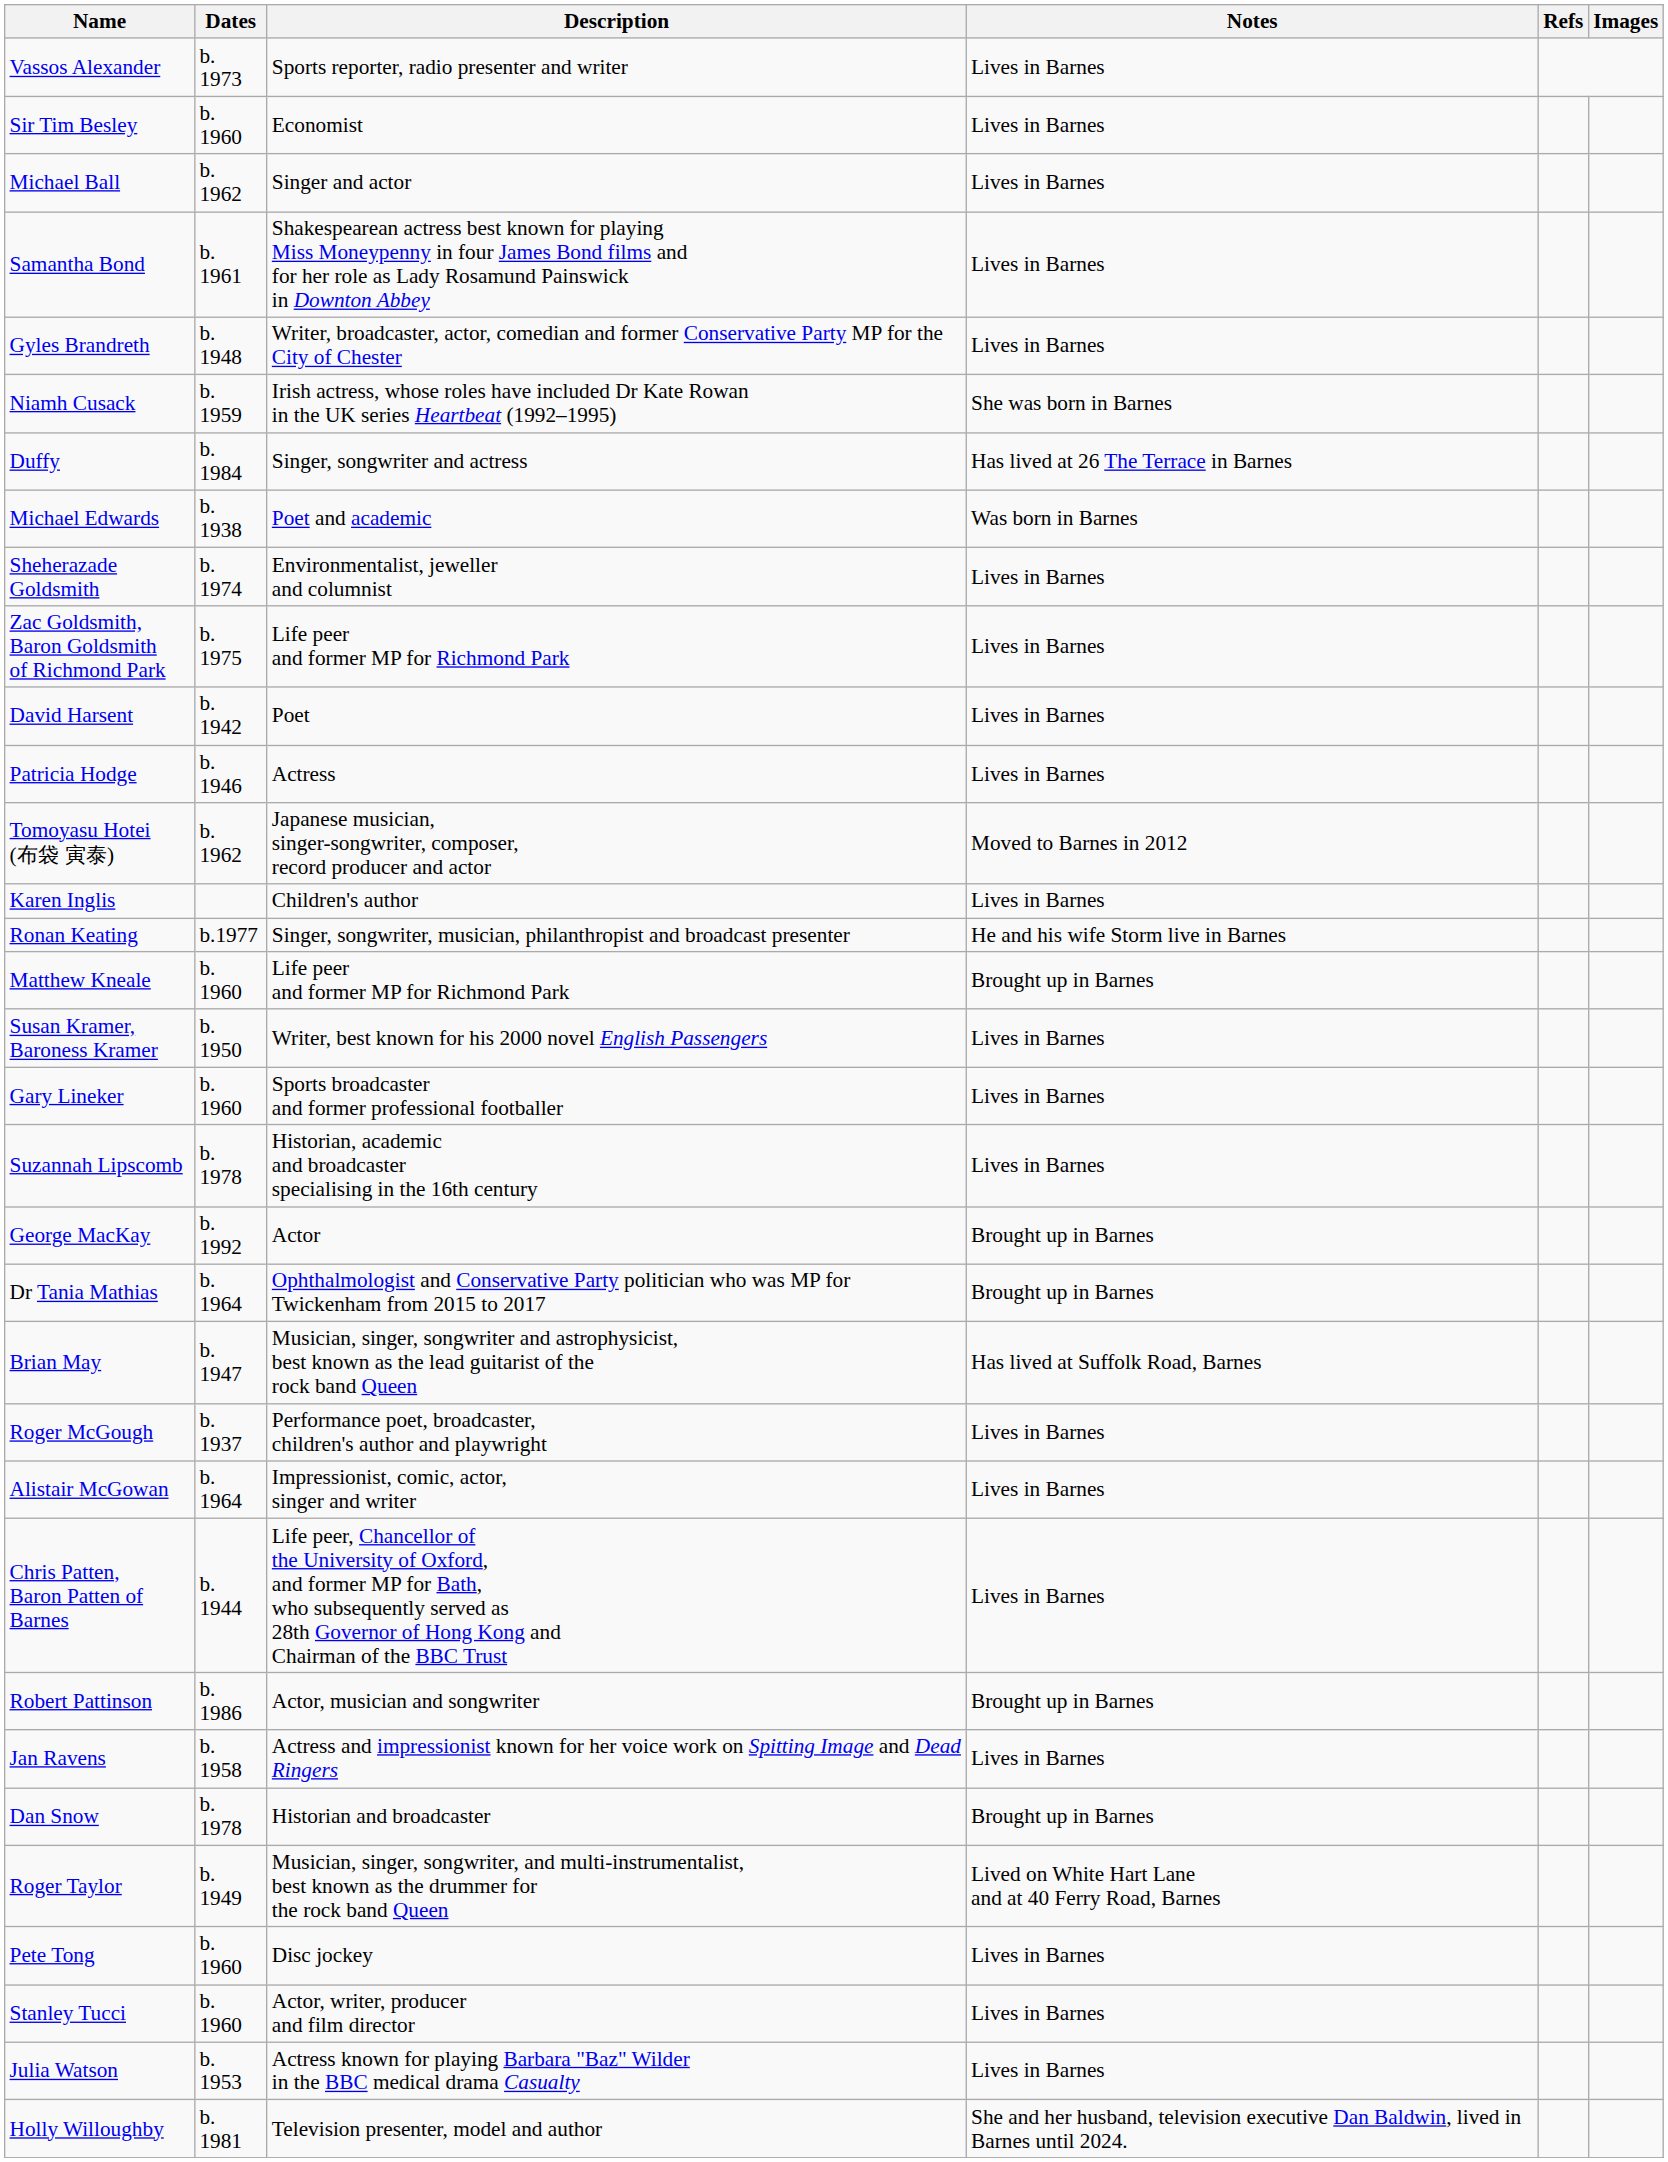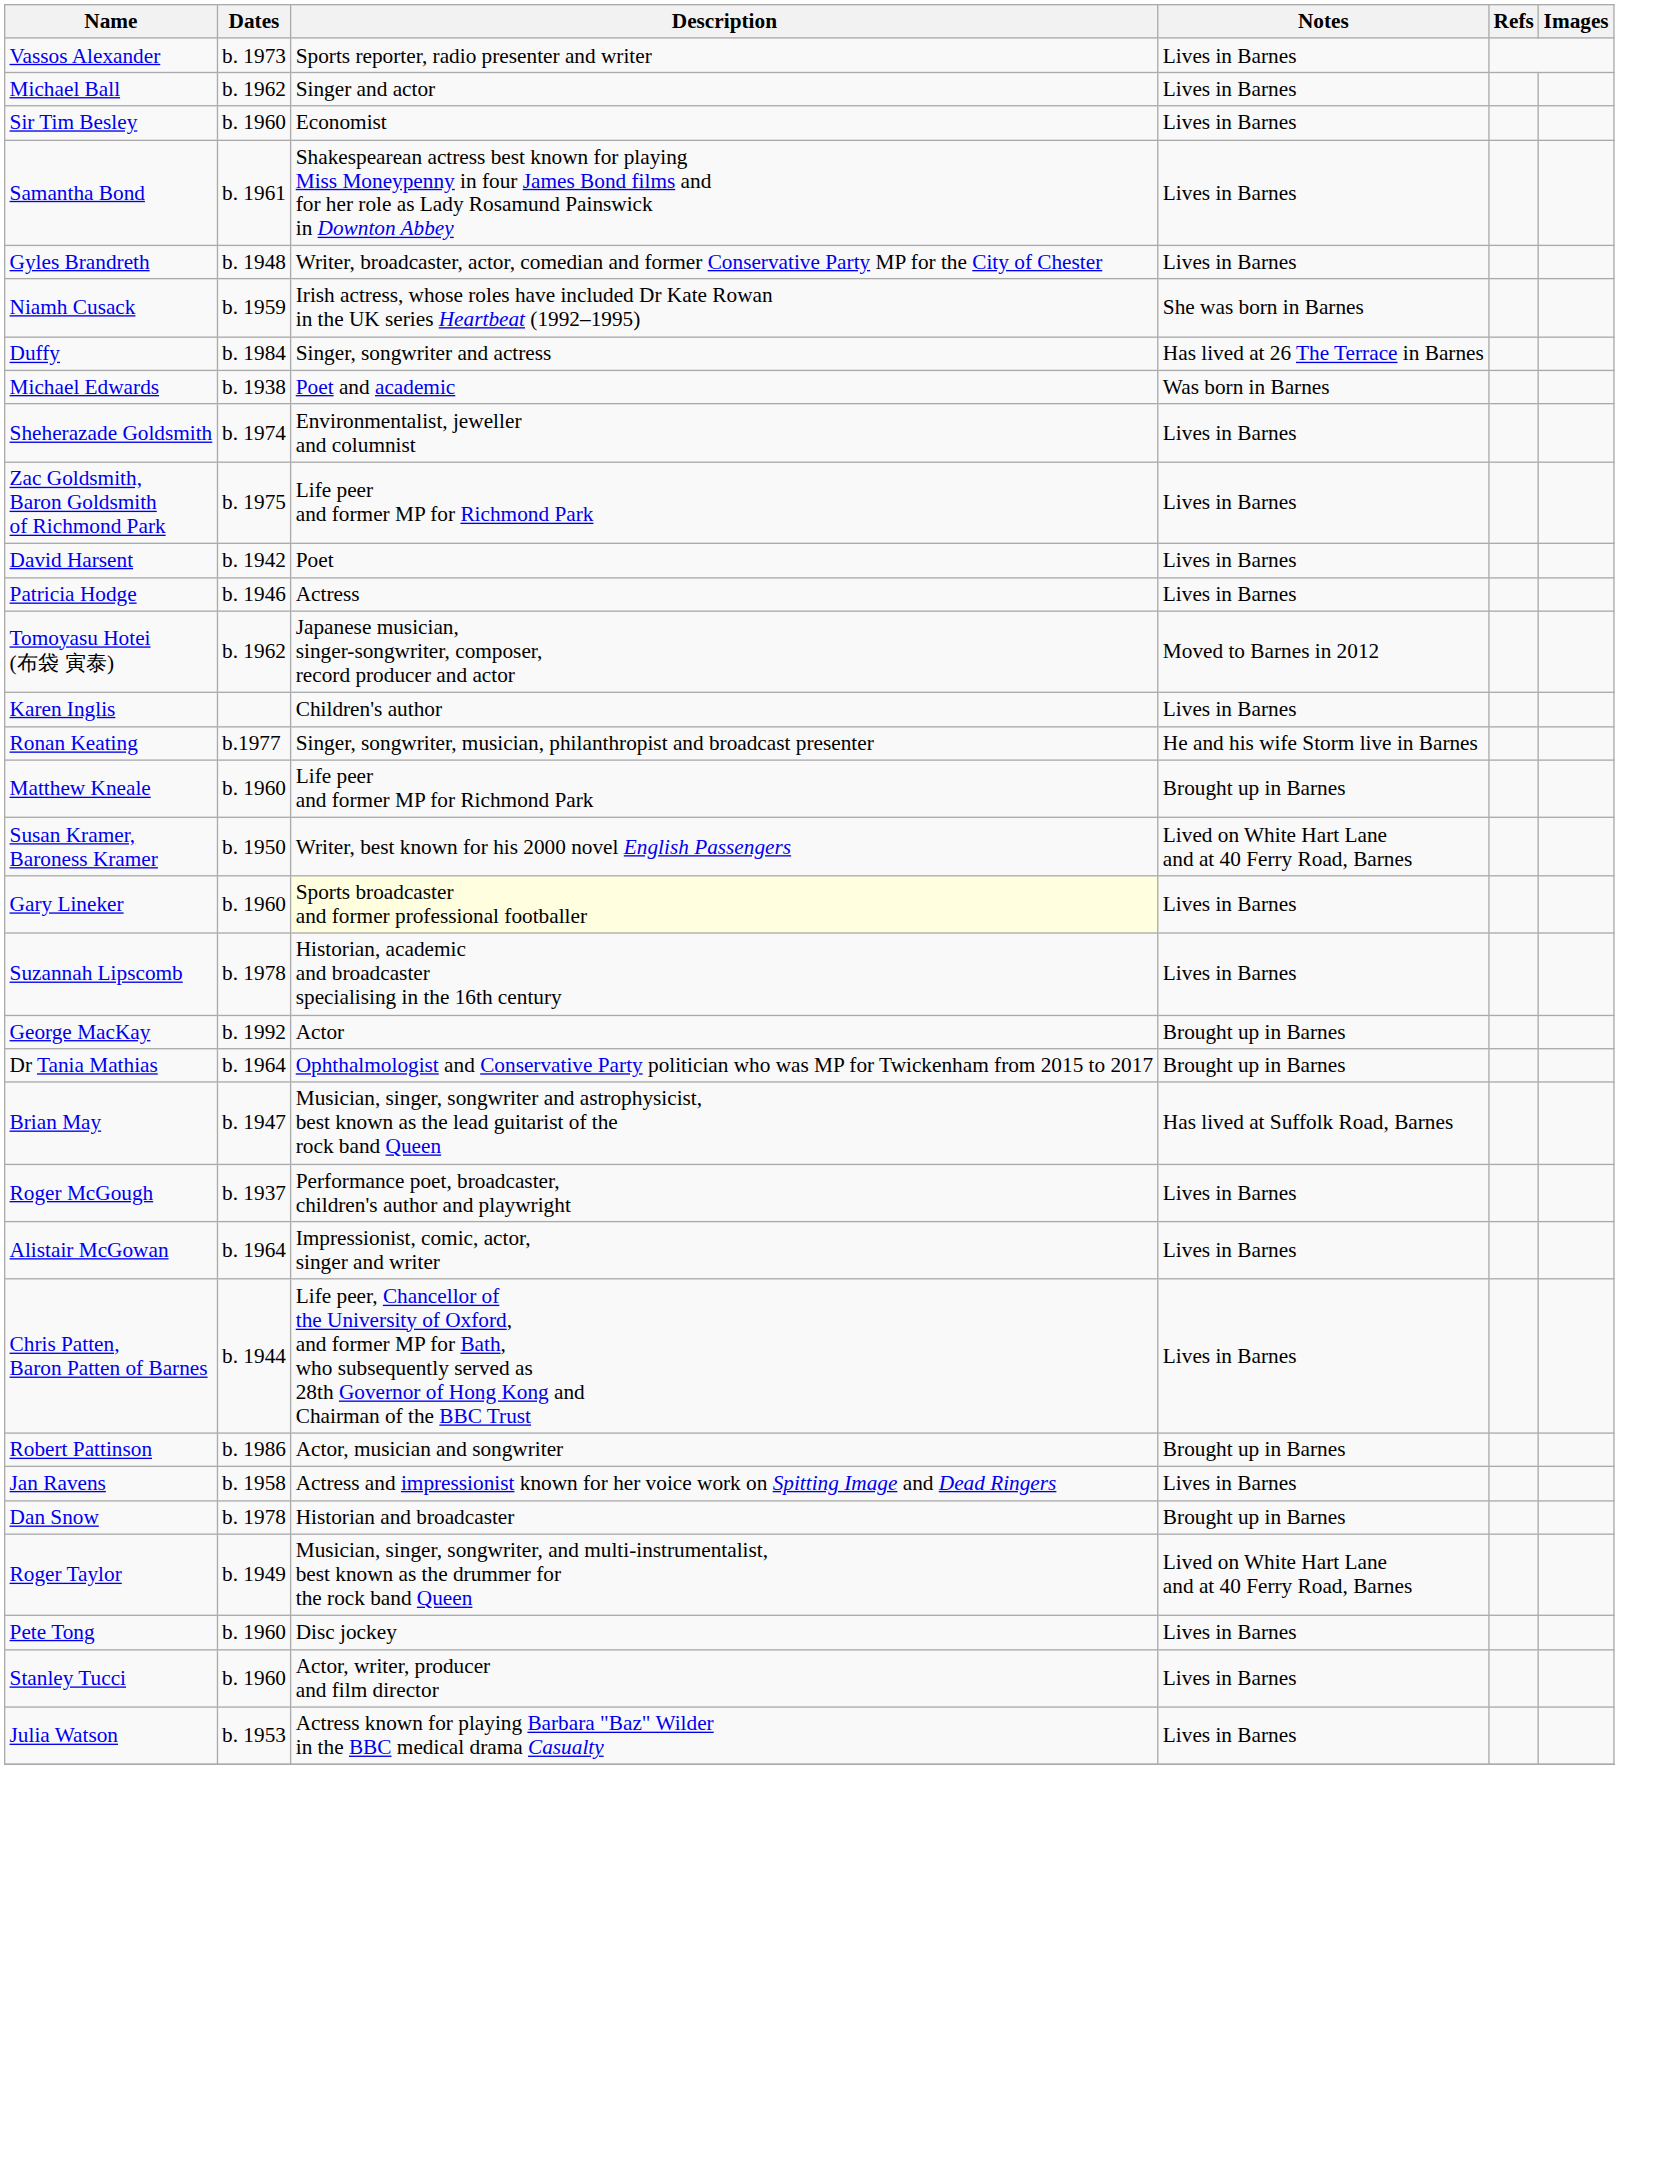rows swapped: Michael Ball <-> Sir Tim Besley
Susan Kramer, Baroness Kramer | Notes: Lives in Barnes -> Lived on White Hart Lane and at 40 Ferry Road, Barnes
Gary Lineker | Description: no background -> lightyellow background
- row: Holly Willoughby | b. 1981 | Television presenter, model and author | She and her husband, television executive Dan Baldwin, lived in Barnes until 2024.
